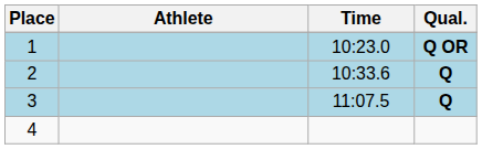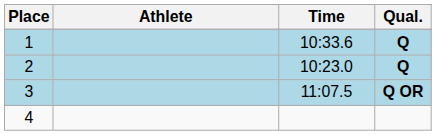1 | Time: 10:23.0 -> 10:33.6
1 | Qual.: Q OR -> Q
2 | Time: 10:33.6 -> 10:23.0
3 | Qual.: Q -> Q OR
